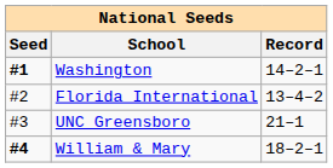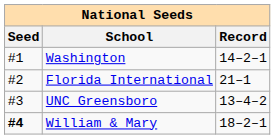Washington | Seed: bold -> normal
Florida International | Record: 13–4–2 -> 21–1
UNC Greensboro | Record: 21–1 -> 13–4–2
